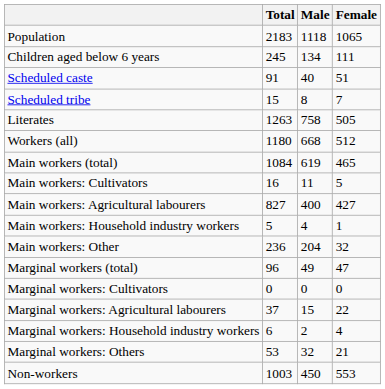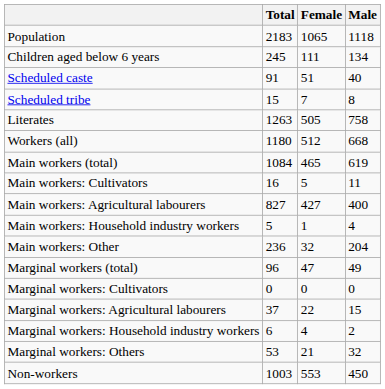columns swapped: Male <-> Female
